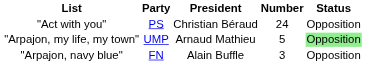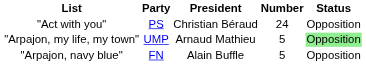"Arpajon, navy blue" | Number: 3 -> 5
